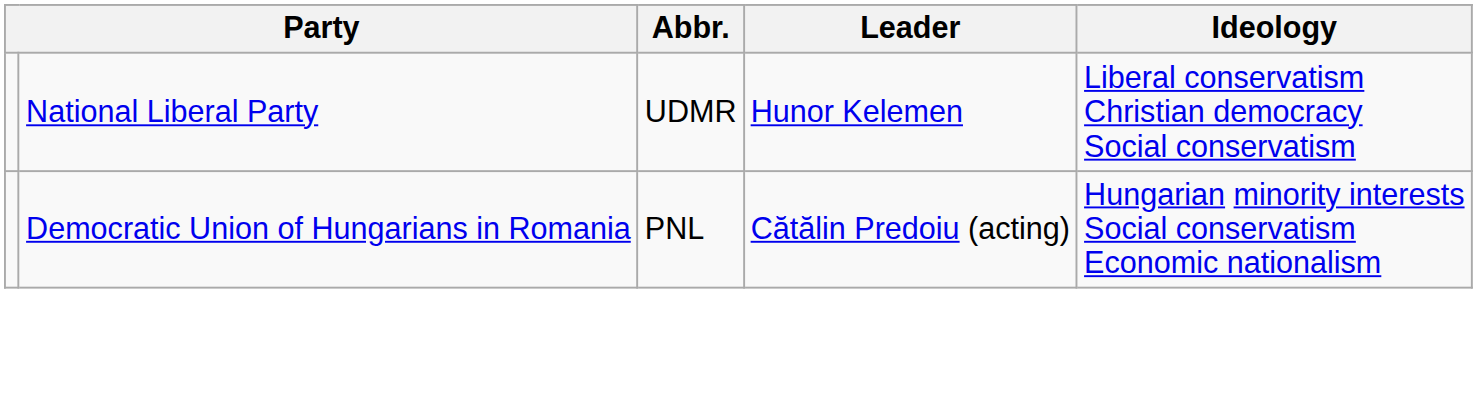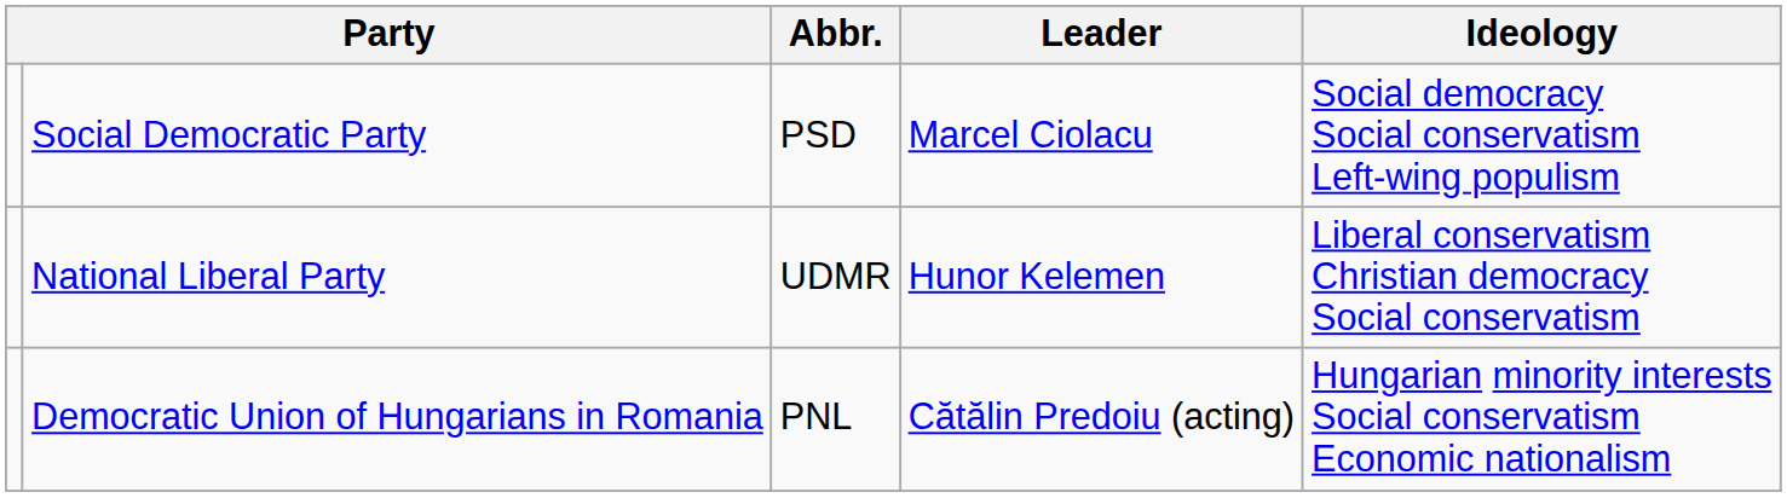+ row: Social Democratic Party | PSD | Marcel Ciolacu | Social democracy Social conservatism Left-wing populism
